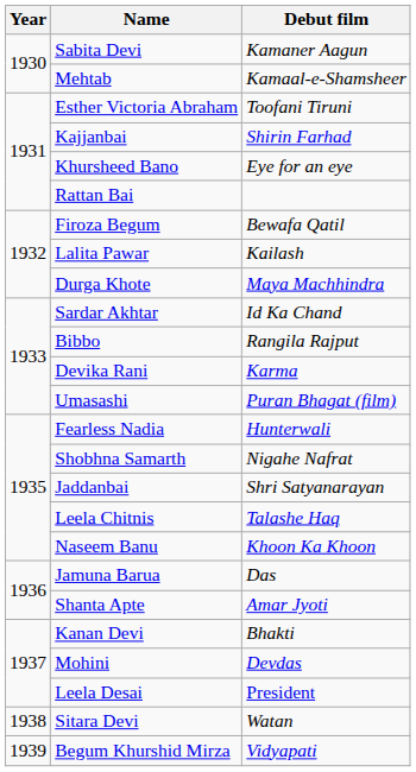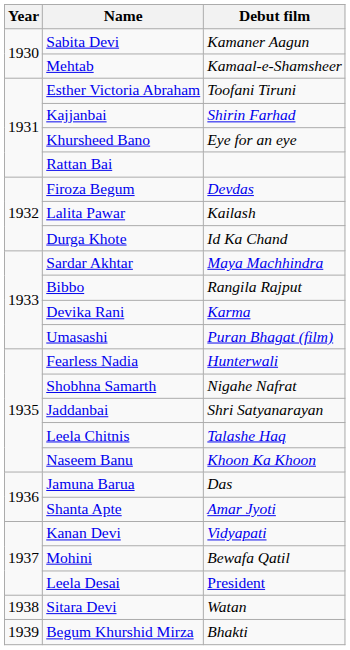Firoza Begum | Debut film: Bewafa Qatil -> Devdas
Durga Khote | Debut film: Maya Machhindra -> Id Ka Chand
Sardar Akhtar | Debut film: Id Ka Chand -> Maya Machhindra
Kanan Devi | Debut film: Bhakti -> Vidyapati
Mohini | Debut film: Devdas -> Bewafa Qatil
Begum Khurshid Mirza | Debut film: Vidyapati -> Bhakti
